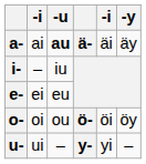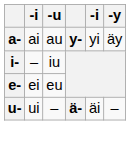a- | -u: bold -> normal
a- | column 4: ä- -> y-
a- | column 5: äi -> yi
- row: o- | oi | ou | ö- | öi | öy
u- | column 4: y- -> ä-
u- | column 5: yi -> äi
